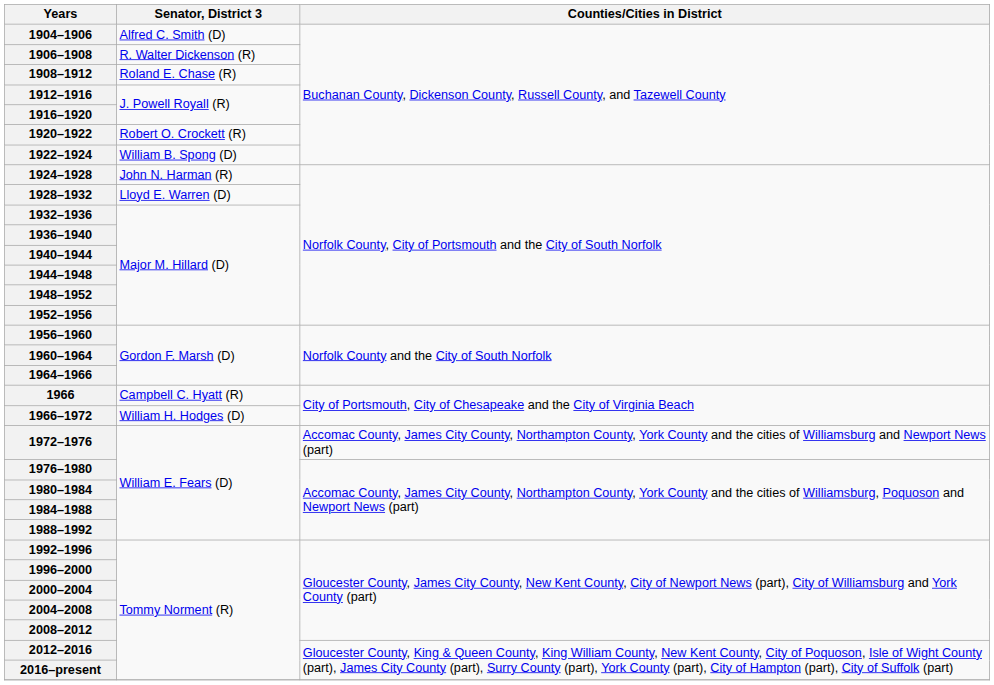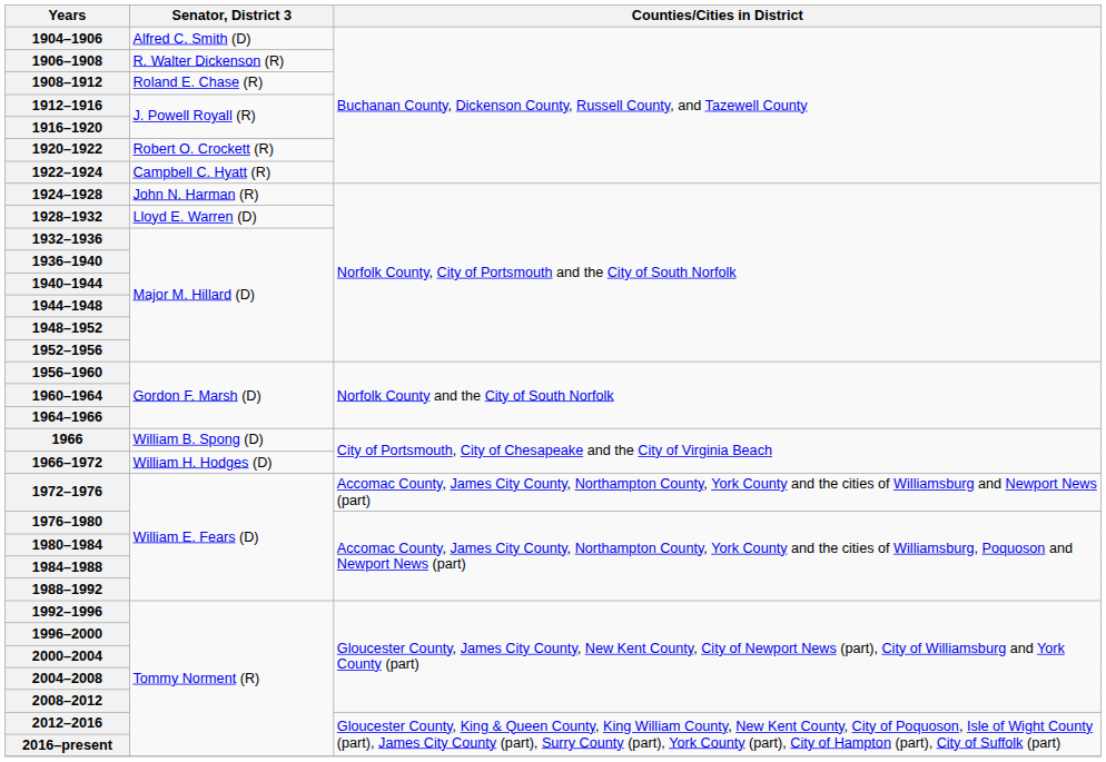1922–1924 | Senator, District 3: William B. Spong (D) -> Campbell C. Hyatt (R)
1966 | Senator, District 3: Campbell C. Hyatt (R) -> William B. Spong (D)
